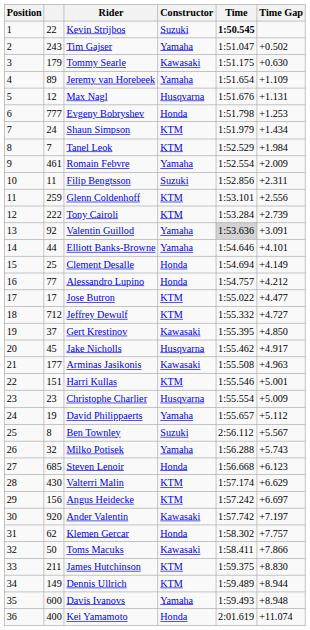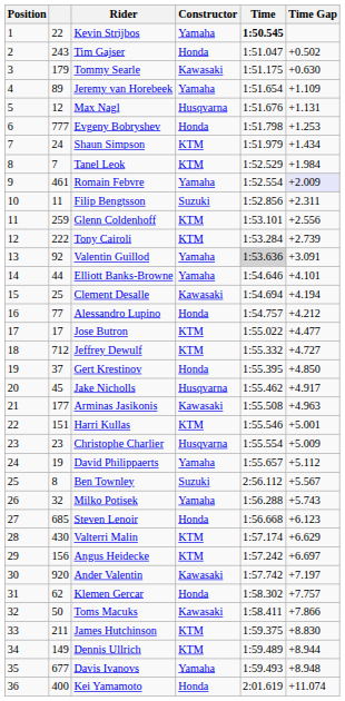Kevin Strijbos | Constructor: Suzuki -> Yamaha
Tim Gajser | Constructor: Yamaha -> Honda
Romain Febvre | Time Gap: no background -> lavender background
Clement Desalle | Constructor: Honda -> Kawasaki
Clement Desalle | Time Gap: +4.149 -> +4.194
Gert Krestinov | Constructor: Kawasaki -> Honda
Davis Ivanovs | column 2: 600 -> 677
